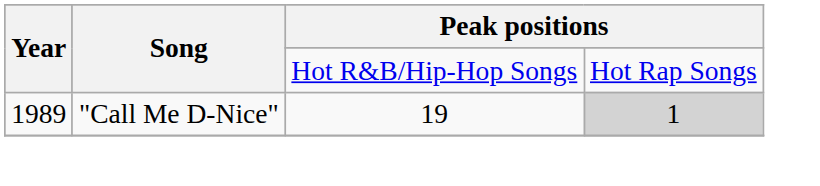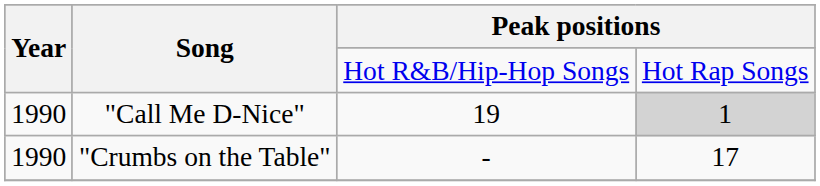"Call Me D-Nice" | Year: 1989 -> 1990
+ row: 1990 | "Crumbs on the Table" | - | 17
